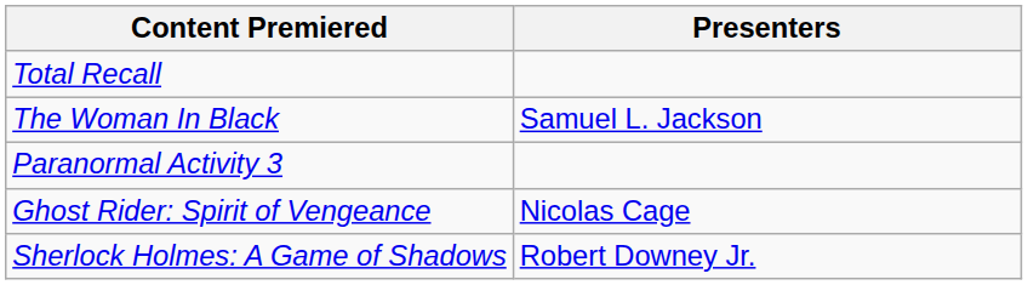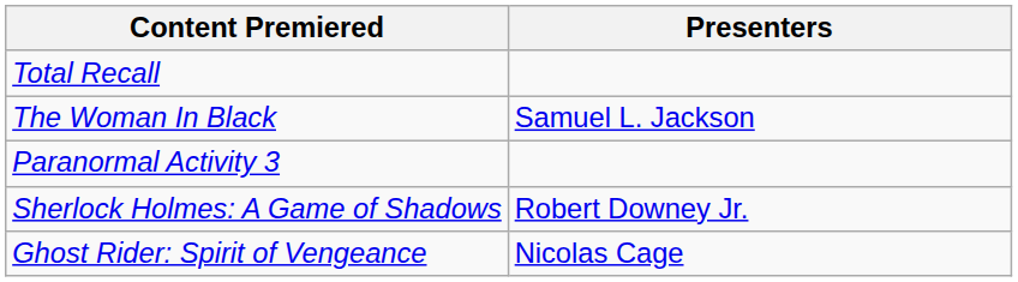rows swapped: Sherlock Holmes: A Game of Shadows <-> Ghost Rider: Spirit of Vengeance
